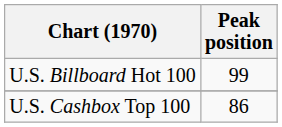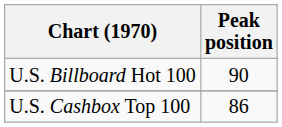U.S. Billboard Hot 100 | Peak position: 99 -> 90
